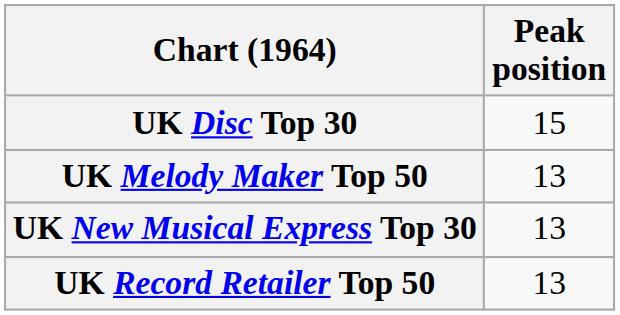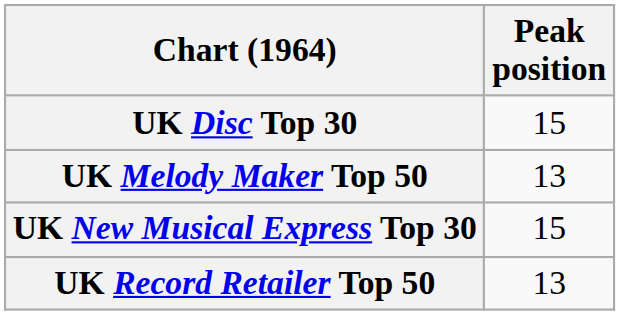UK New Musical Express Top 30 | Peak position: 13 -> 15
